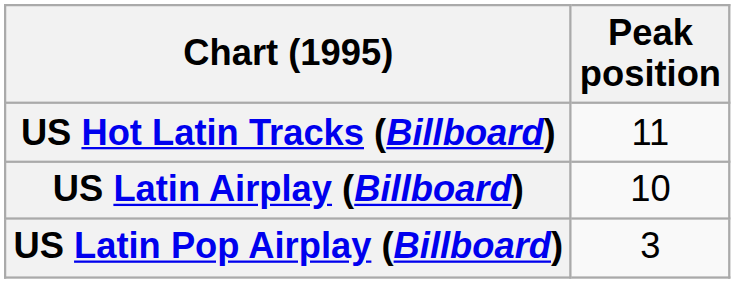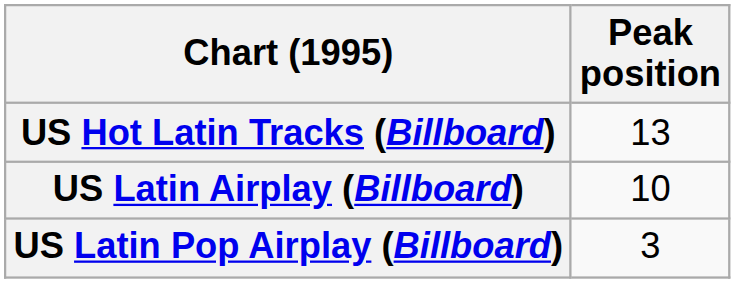US Hot Latin Tracks (Billboard) | Peak position: 11 -> 13
